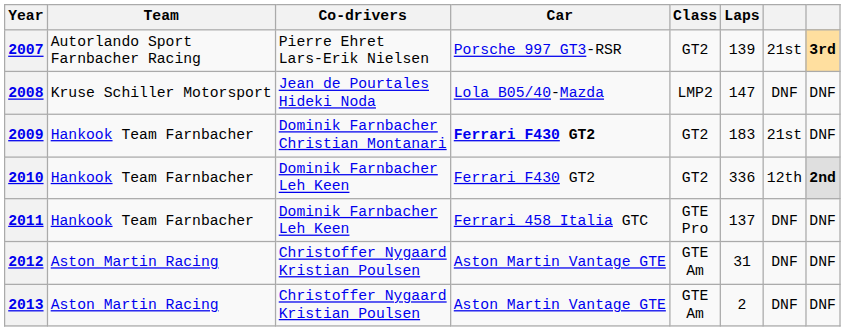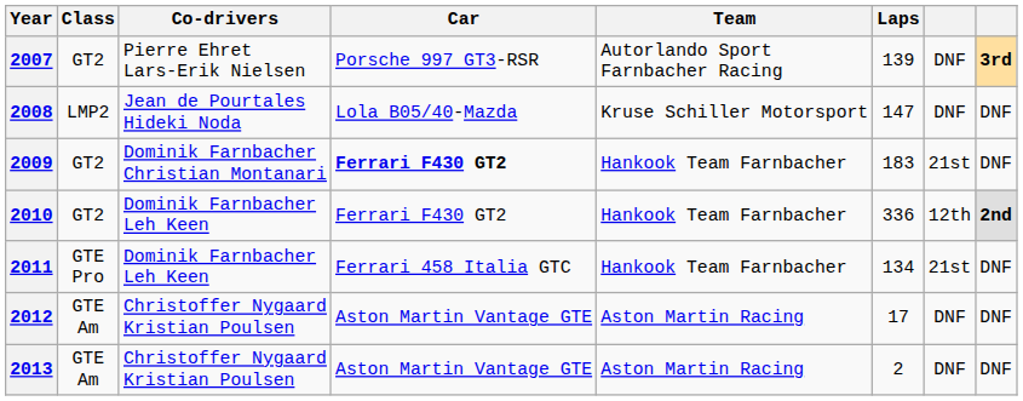columns swapped: Team <-> Class
2007 | column 7: 21st -> DNF
2011 | Laps: 137 -> 134
2011 | column 7: DNF -> 21st
2012 | Laps: 31 -> 17
